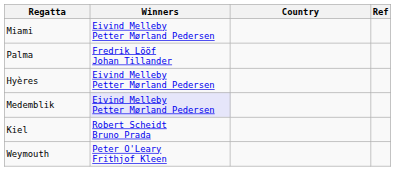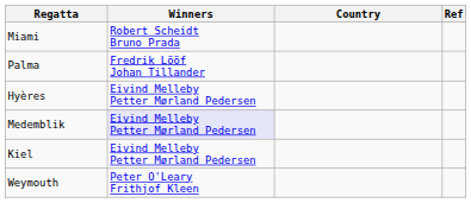Miami | Winners: Eivind Melleby Petter Mørland Pedersen -> Robert Scheidt Bruno Prada
Kiel | Winners: Robert Scheidt Bruno Prada -> Eivind Melleby Petter Mørland Pedersen
